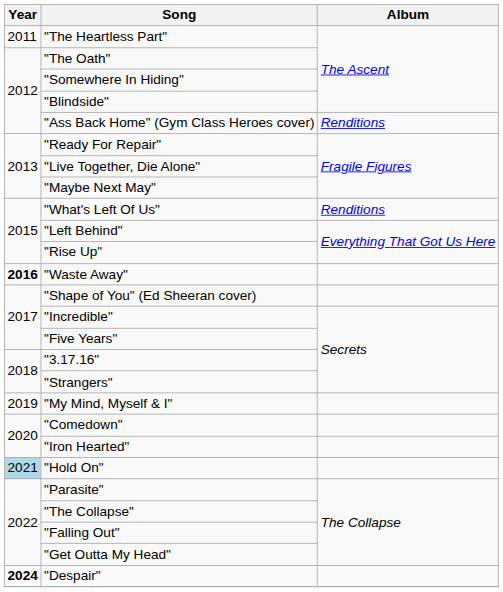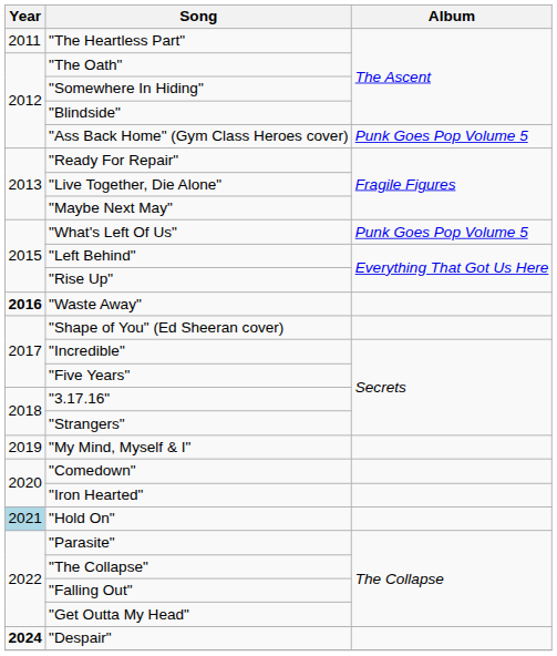"Ass Back Home" (Gym Class Heroes cover) | Album: Renditions -> Punk Goes Pop Volume 5
"What's Left Of Us" | Album: Renditions -> Punk Goes Pop Volume 5
